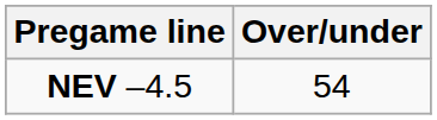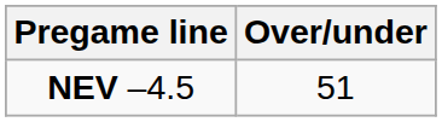NEV –4.5 | Over/under: 54 -> 51
